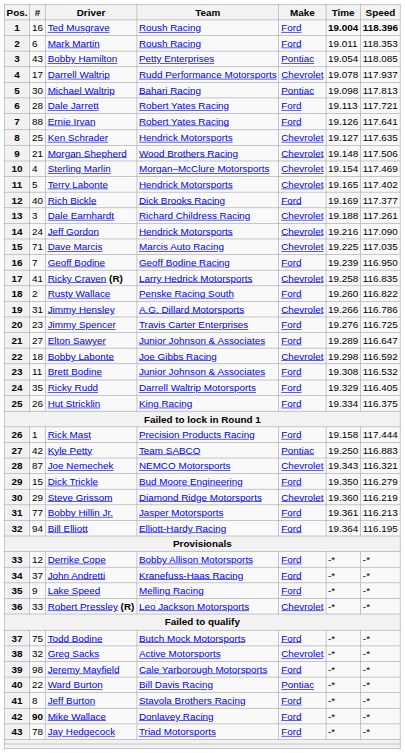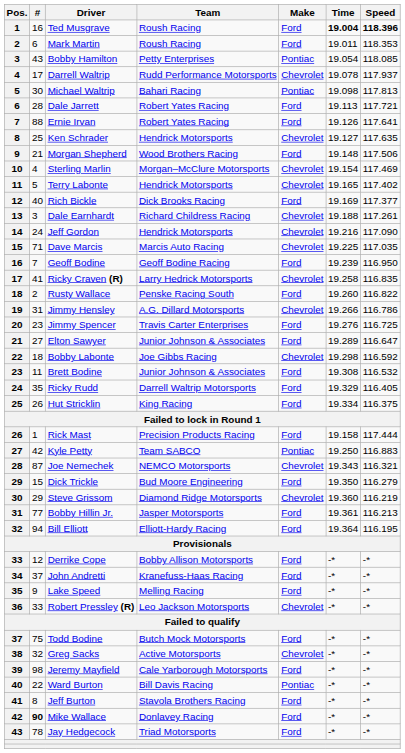Morgan Shepherd | Make: Chevrolet -> Ford
